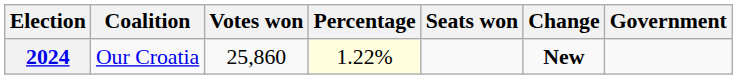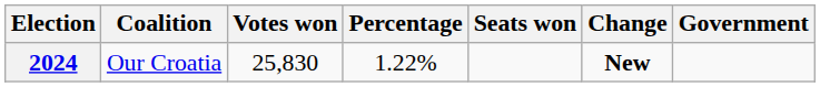2024 | Votes won: 25,860 -> 25,830
2024 | Percentage: lightyellow background -> no background
